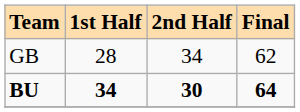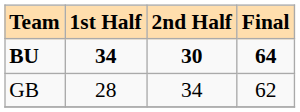rows swapped: GB <-> BU
